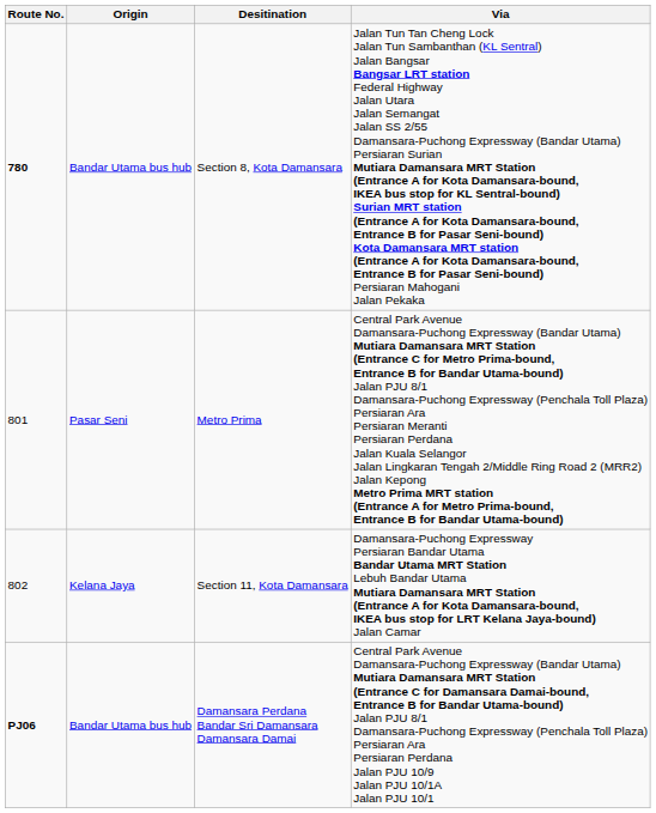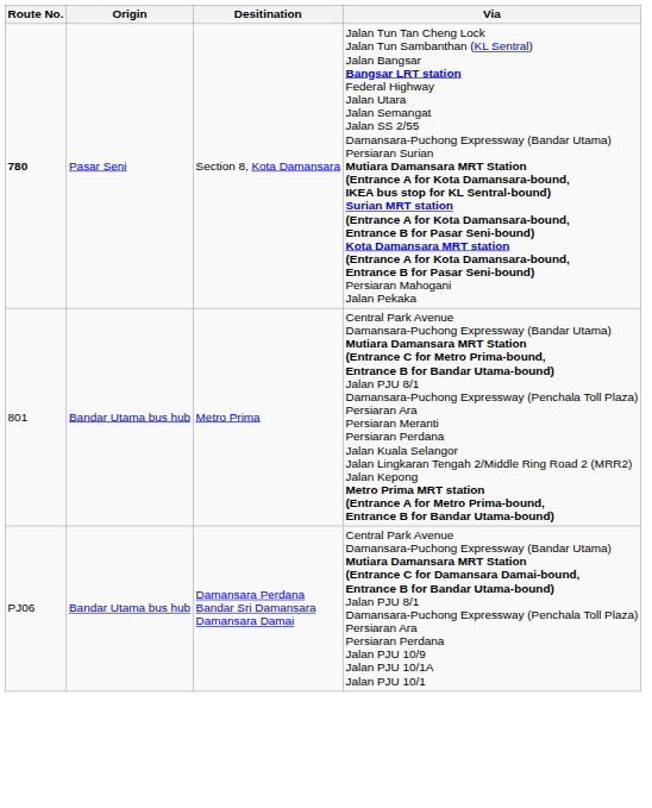Section 8, Kota Damansara | Origin: Bandar Utama bus hub -> Pasar Seni
Metro Prima | Origin: Pasar Seni -> Bandar Utama bus hub
- row: 802 | Kelana Jaya | Section 11, Kota Damansara | Damansara-Puchong Expressway Persiaran Bandar Utama Bandar Utama MRT Station Lebuh Bandar Utama Mutiara Damansara MRT Station (Entrance A for Kota Damansara-bound, IKEA bus stop for LRT Kelana Jaya-bound) Jalan Camar
Damansara Perdana Bandar Sri Damansara Damansara Damai | Route No.: bold -> normal
